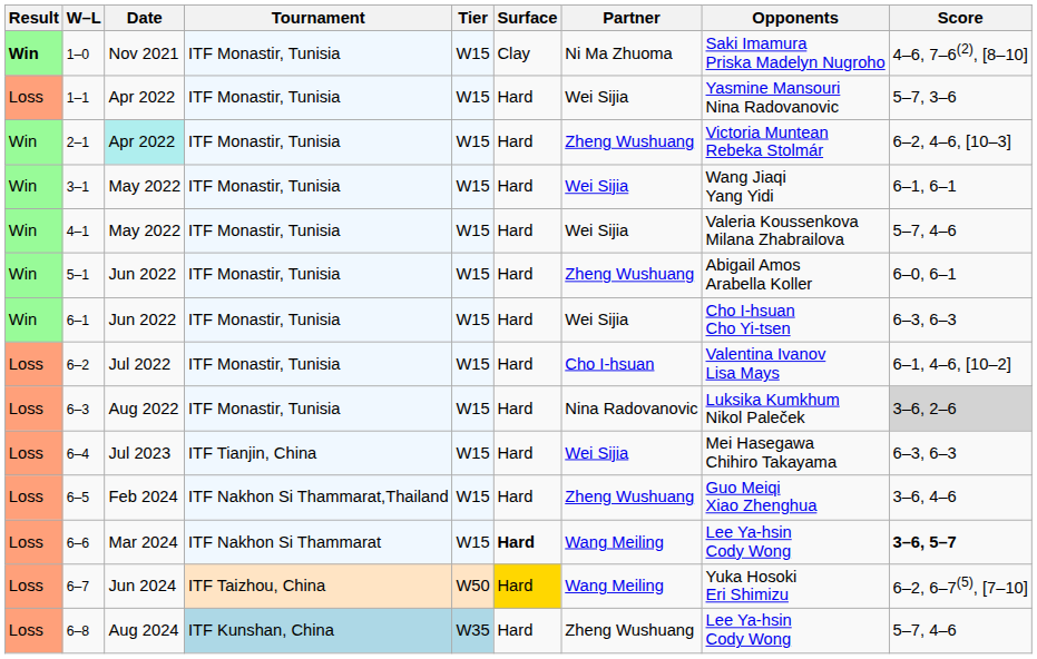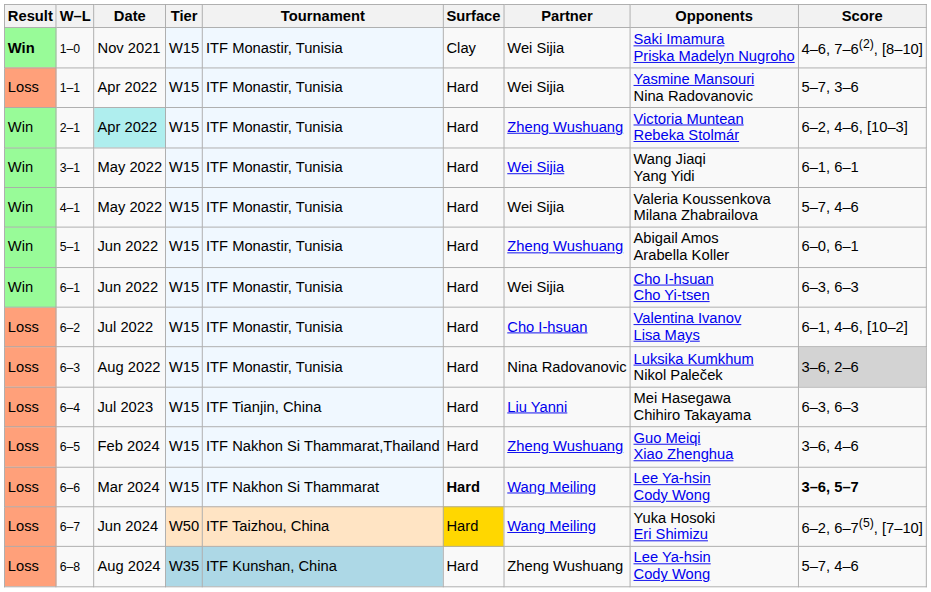columns swapped: Tournament <-> Tier
1–0 | Partner: Ni Ma Zhuoma -> Wei Sijia
6–4 | Partner: Wei Sijia -> Liu Yanni
